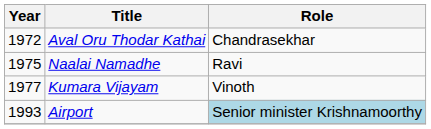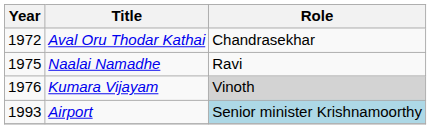Kumara Vijayam | Year: 1977 -> 1976
Kumara Vijayam | Role: no background -> lightgrey background
